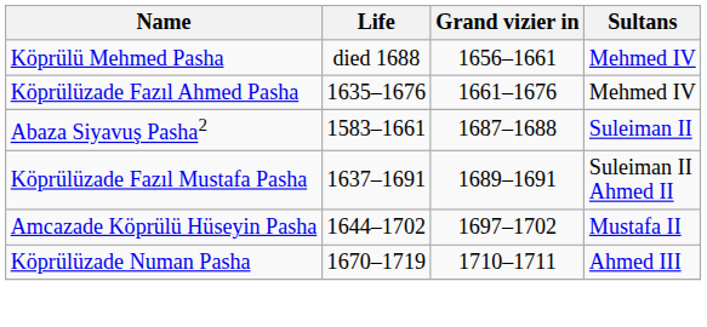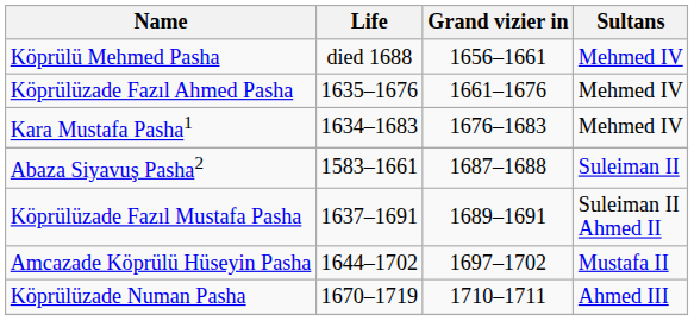+ row: Kara Mustafa Pasha1 | 1634–1683 | 1676–1683 | Mehmed IV
